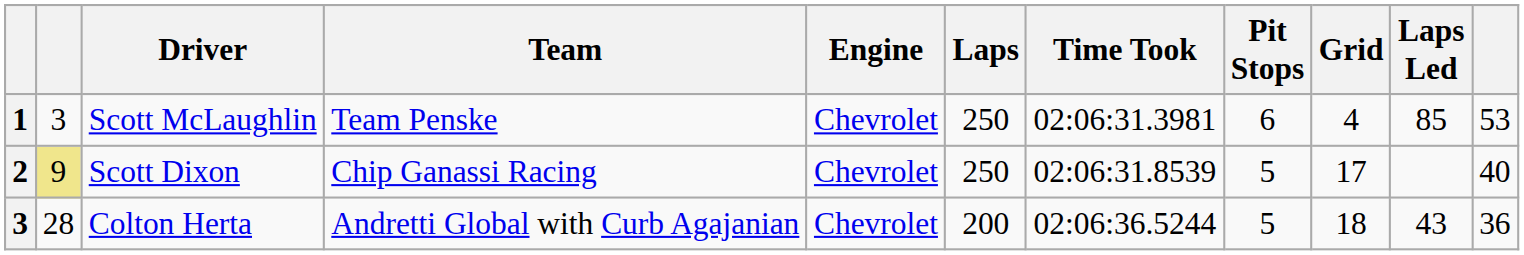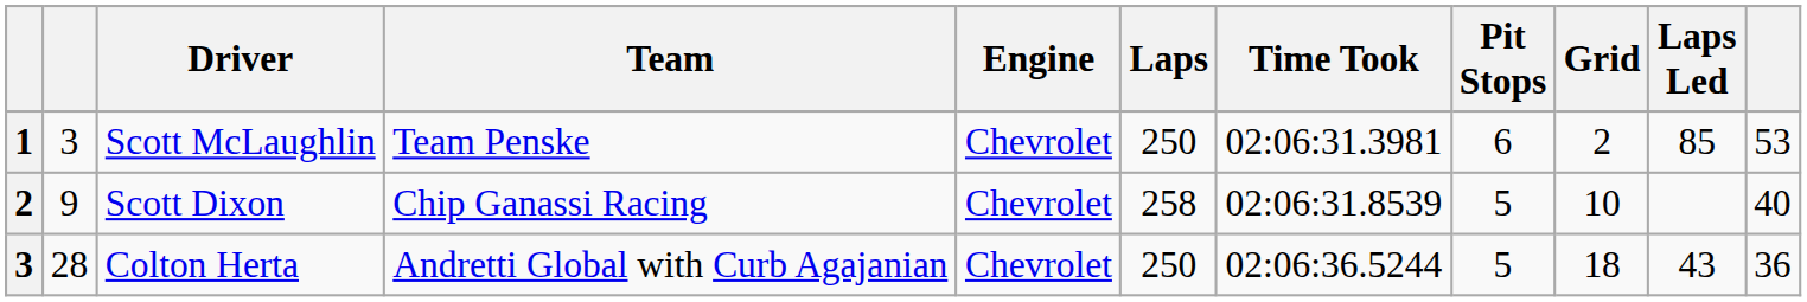Scott McLaughlin | Grid: 4 -> 2
Scott Dixon | column 2: khaki background -> no background
Scott Dixon | Laps: 250 -> 258
Scott Dixon | Grid: 17 -> 10
Colton Herta | Laps: 200 -> 250
